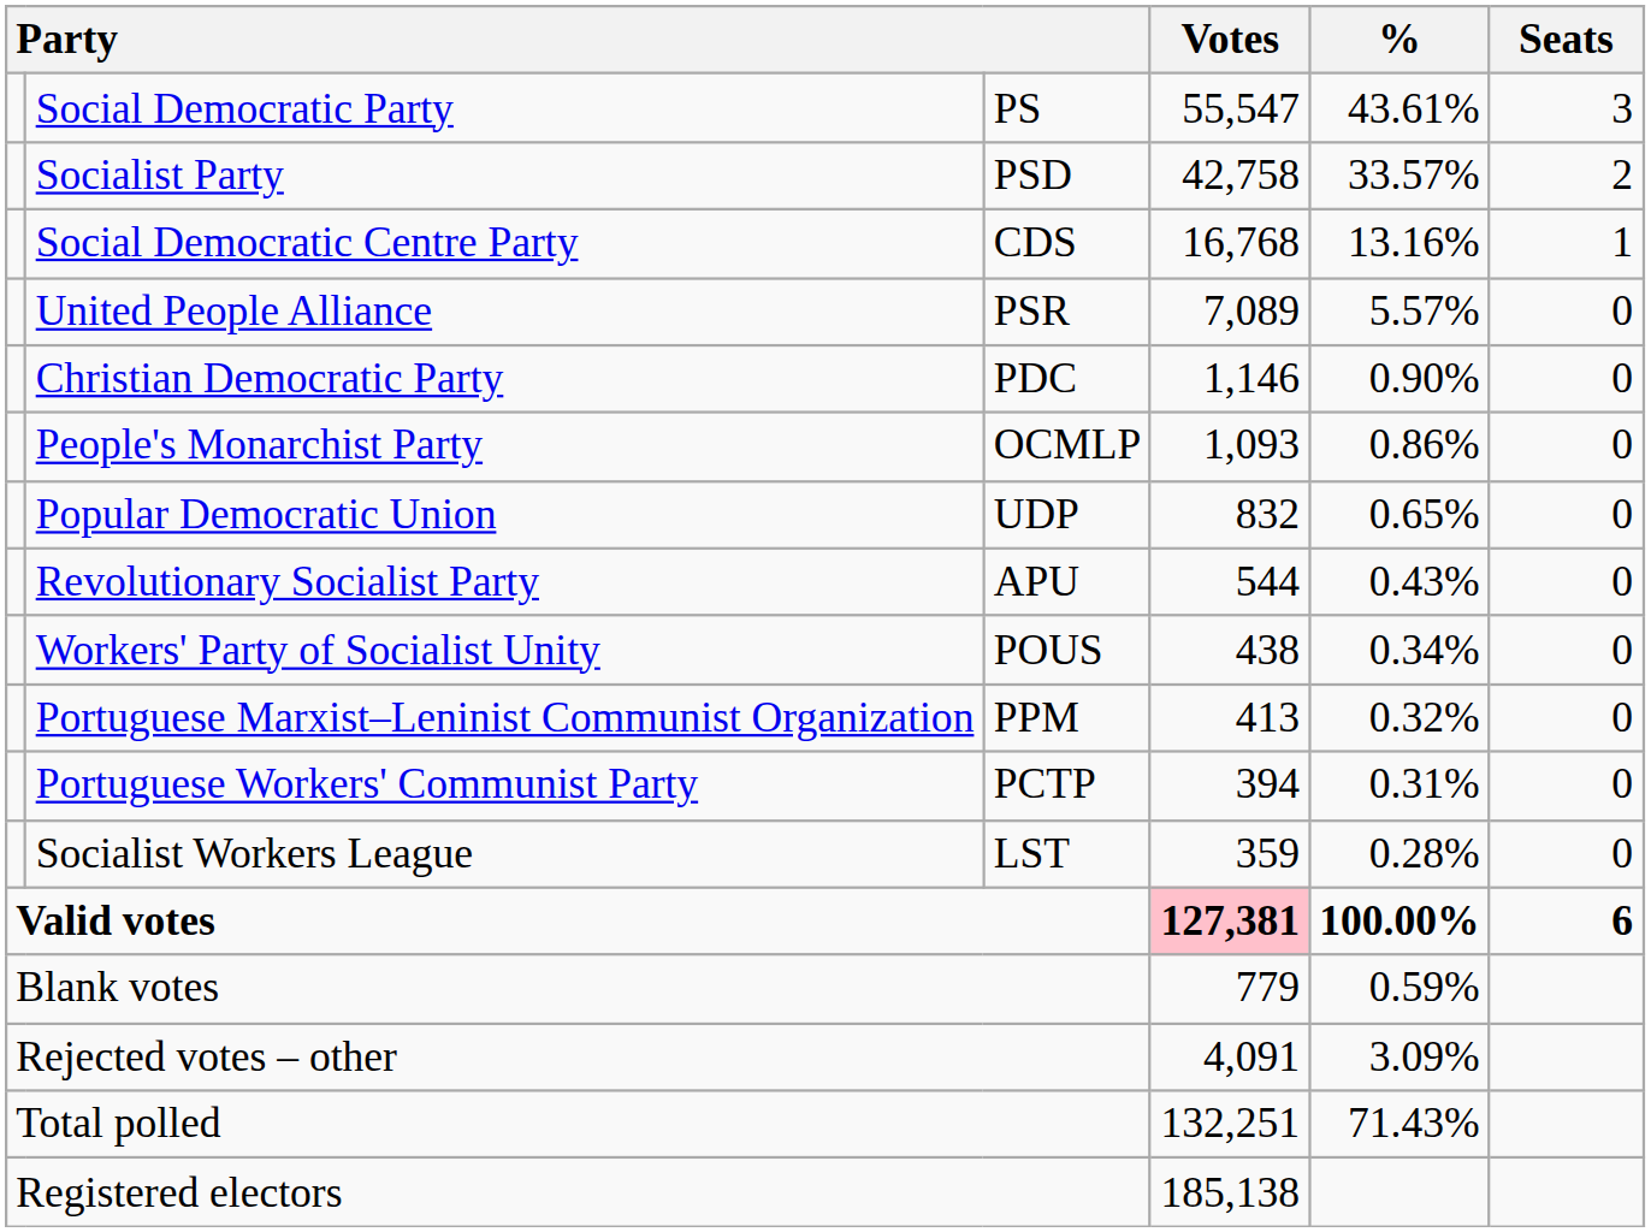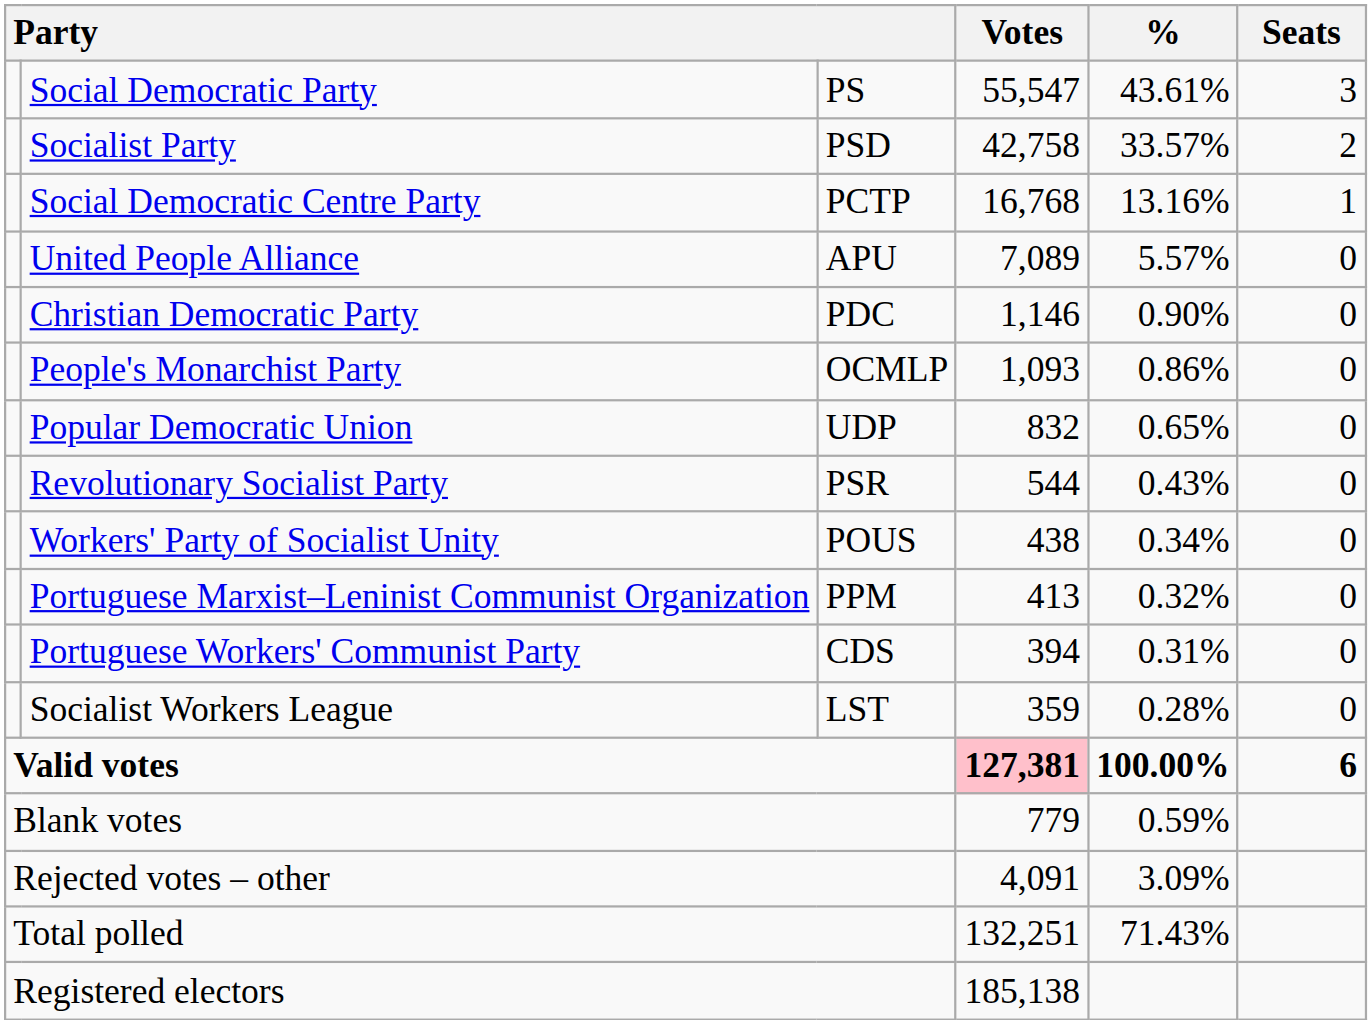Social Democratic Centre Party | column 3: CDS -> PCTP
United People Alliance | column 3: PSR -> APU
Revolutionary Socialist Party | column 3: APU -> PSR
Portuguese Workers' Communist Party | column 3: PCTP -> CDS
